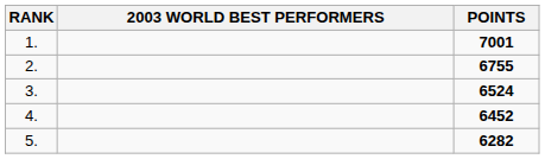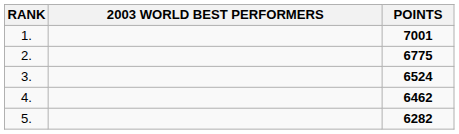2. | POINTS: 6755 -> 6775
4. | POINTS: 6452 -> 6462
